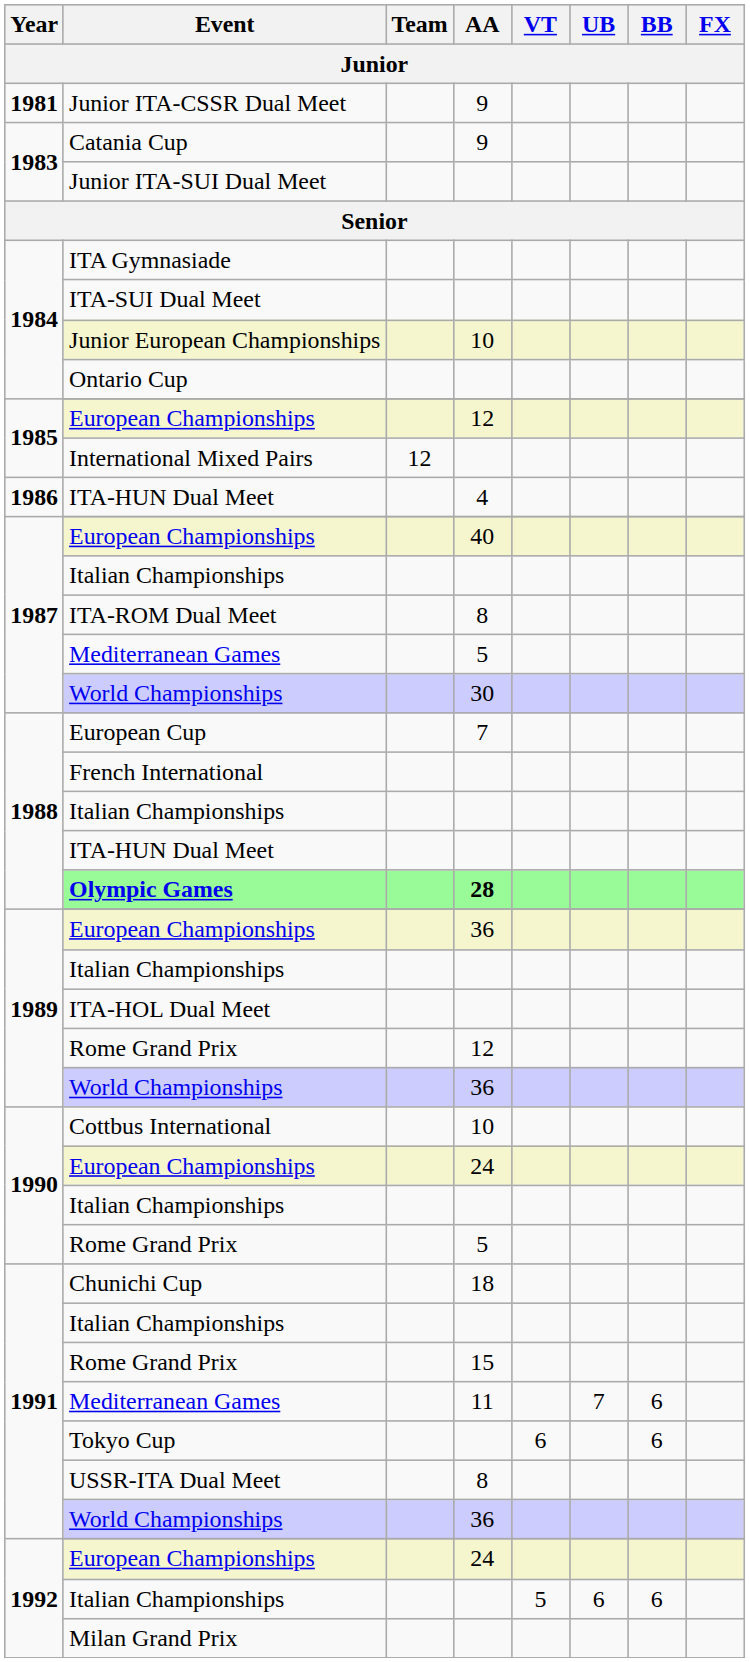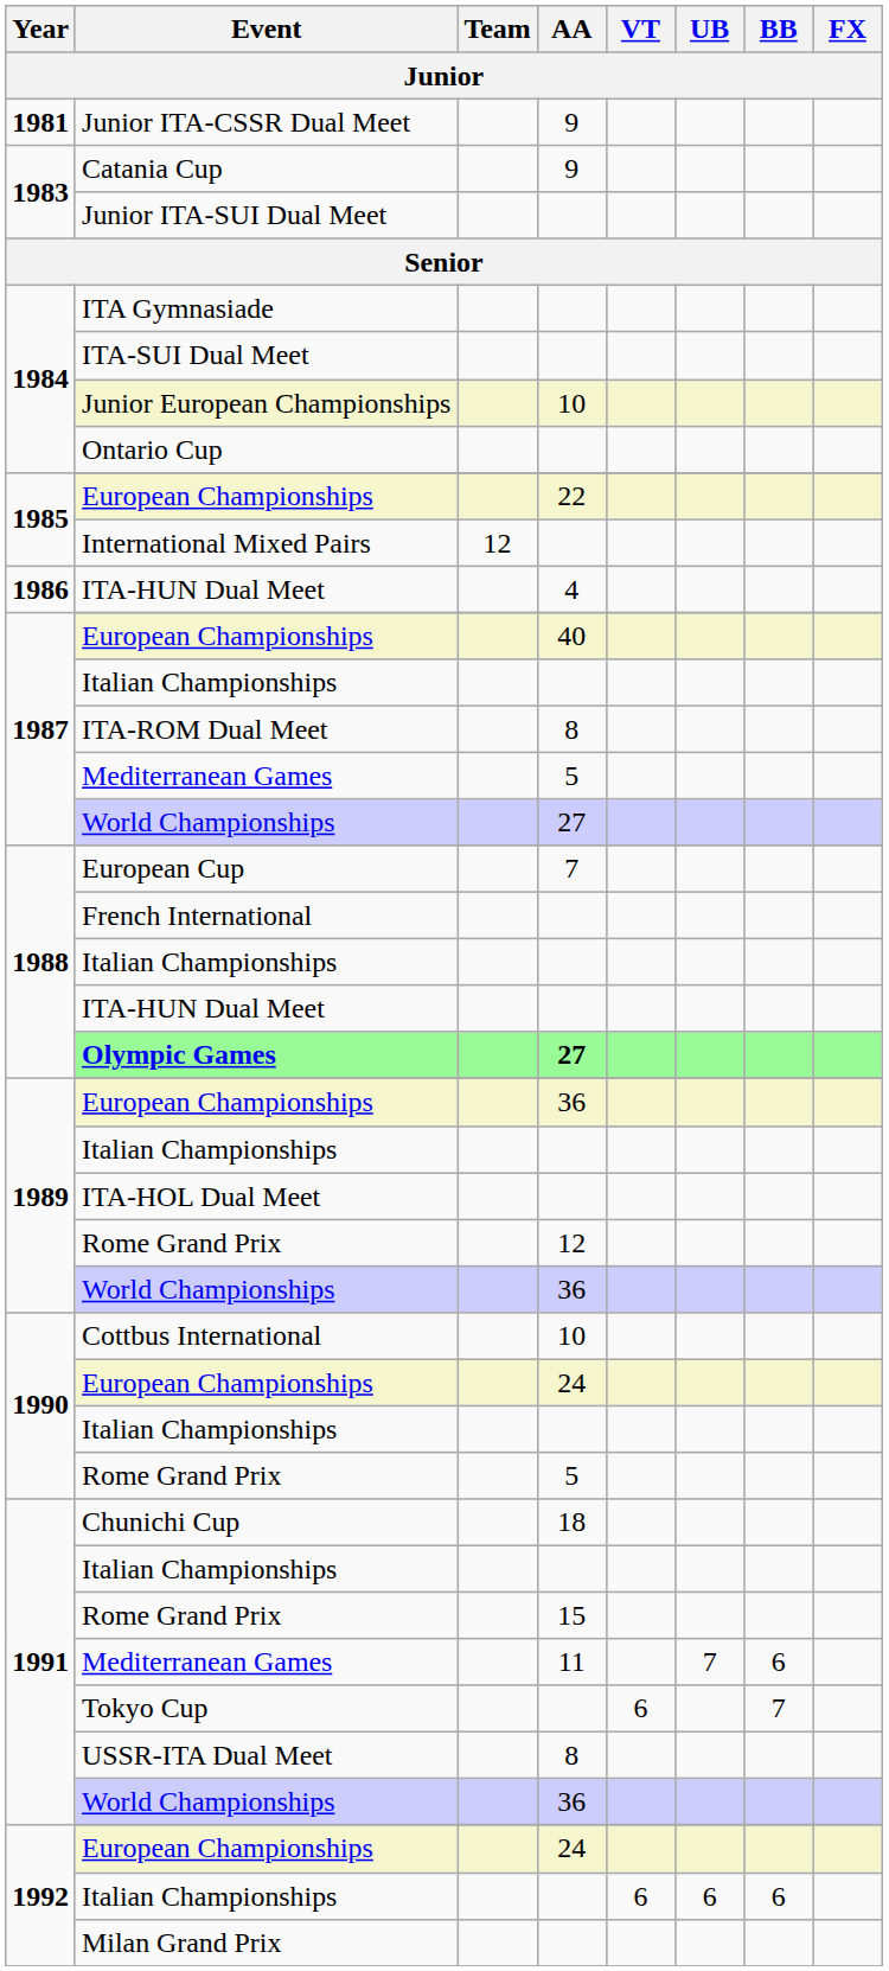1985 / European Championships | AA: 12 -> 22
1987 / World Championships | AA: 30 -> 27
Olympic Games | AA: 28 -> 27
Tokyo Cup | BB: 6 -> 7
1992 / Italian Championships | VT: 5 -> 6
